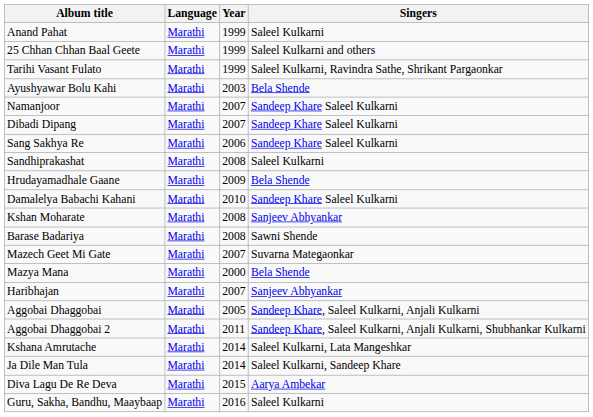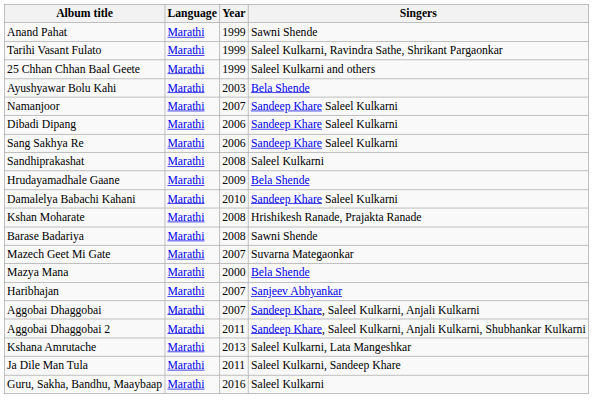Anand Pahat | Singers: Saleel Kulkarni -> Sawni Shende
rows swapped: Tarihi Vasant Fulato <-> 25 Chhan Chhan Baal Geete
Dibadi Dipang | Year: 2007 -> 2006
Kshan Moharate | Singers: Sanjeev Abhyankar -> Hrishikesh Ranade, Prajakta Ranade
Aggobai Dhaggobai | Year: 2005 -> 2007
Kshana Amrutache | Year: 2014 -> 2013
Ja Dile Man Tula | Year: 2014 -> 2011
- row: Diva Lagu De Re Deva | Marathi | 2015 | Aarya Ambekar
